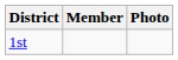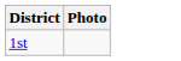- column: Member
